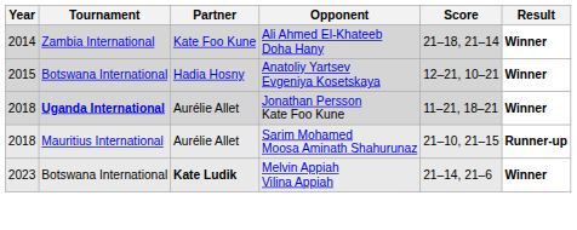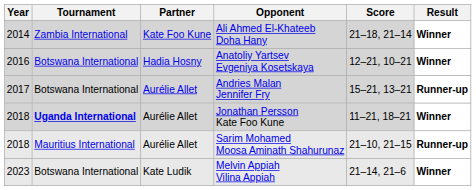Anatoliy Yartsev Evgeniya Kosetskaya | Year: 2015 -> 2016
+ row: 2017 | Botswana International | Aurélie Allet | Andries Malan Jennifer Fry | 15–21, 13–21 | Runner-up
Melvin Appiah Vilina Appiah | Partner: bold -> normal
